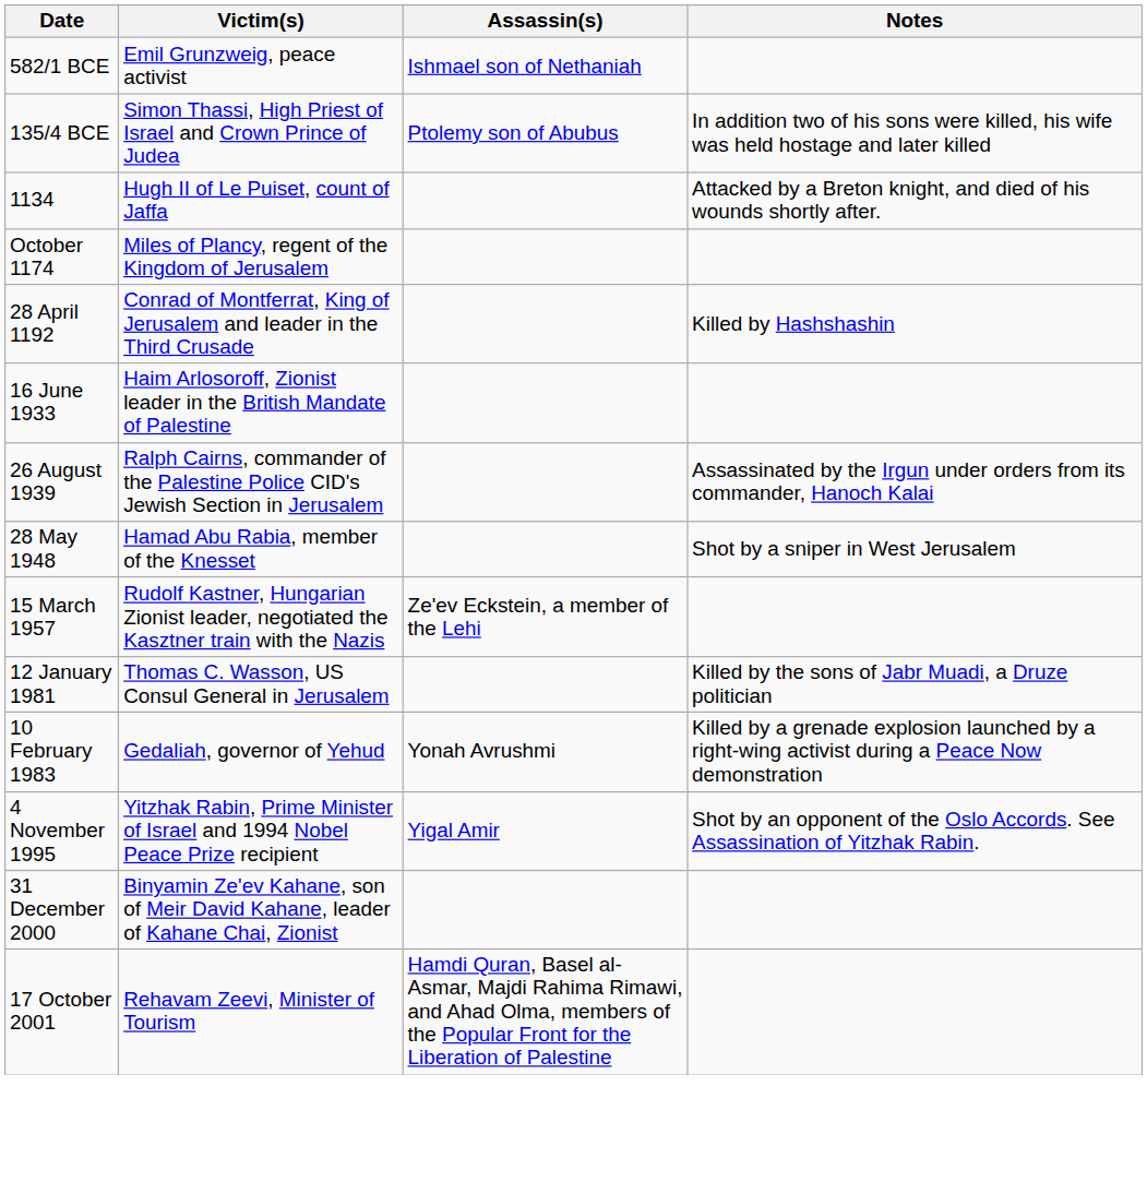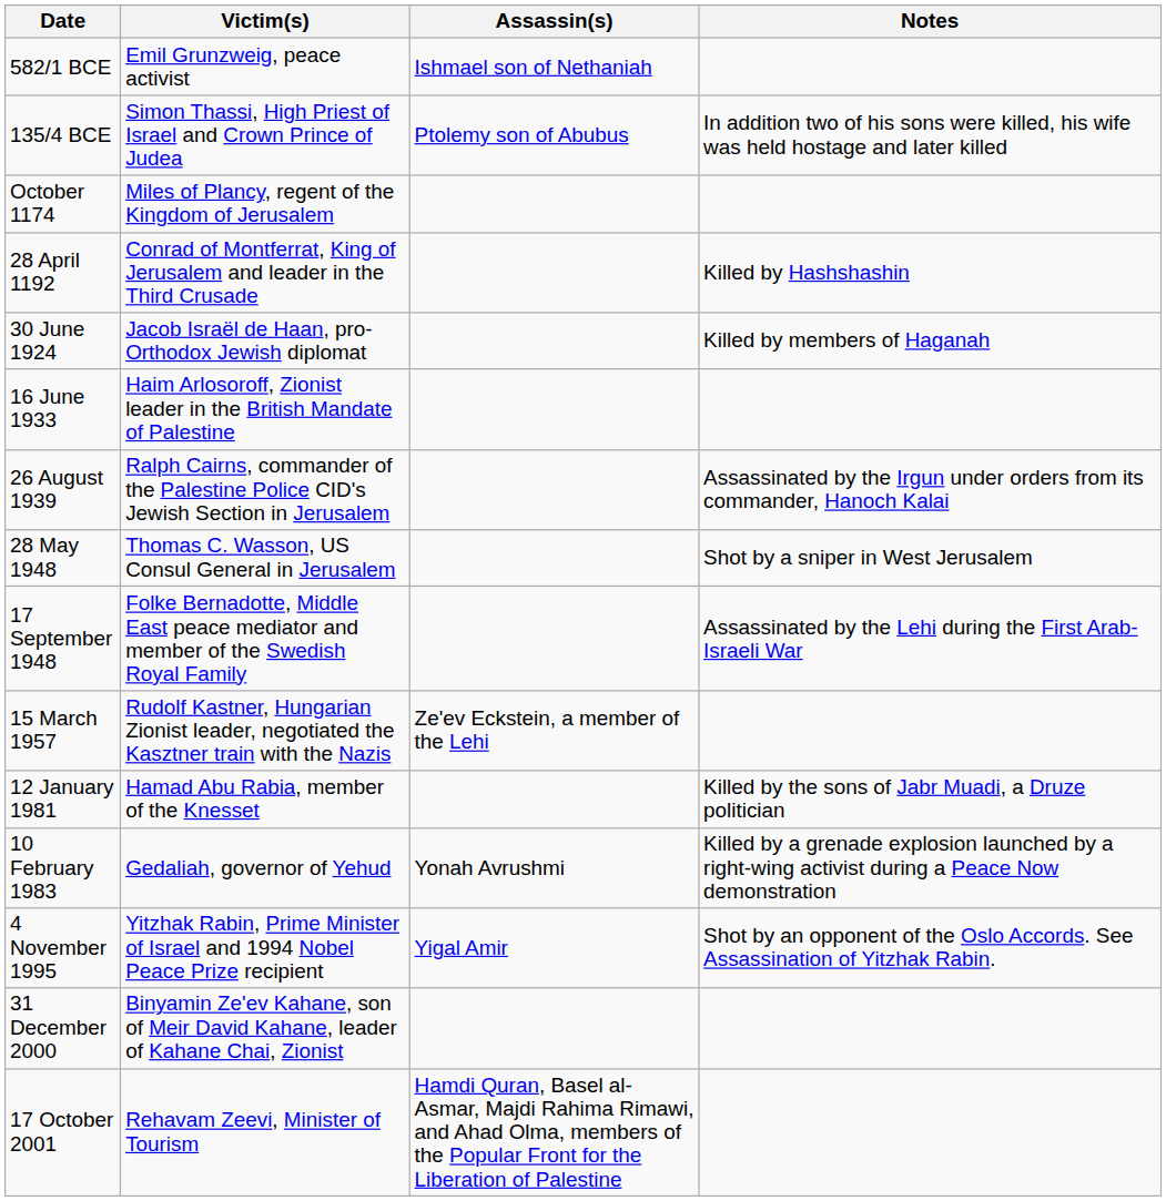- row: 1134 | Hugh II of Le Puiset, count of Jaffa | Attacked by a Breton knight, and died of his wounds shortly after.
+ row: 30 June 1924 | Jacob Israël de Haan, pro-Orthodox Jewish diplomat | Killed by members of Haganah
28 May 1948 | Victim(s): Hamad Abu Rabia, member of the Knesset -> Thomas C. Wasson, US Consul General in Jerusalem
+ row: 17 September 1948 | Folke Bernadotte, Middle East peace mediator and member of the Swedish Royal Family | Assassinated by the Lehi during the First Arab-Israeli War
12 January 1981 | Victim(s): Thomas C. Wasson, US Consul General in Jerusalem -> Hamad Abu Rabia, member of the Knesset
